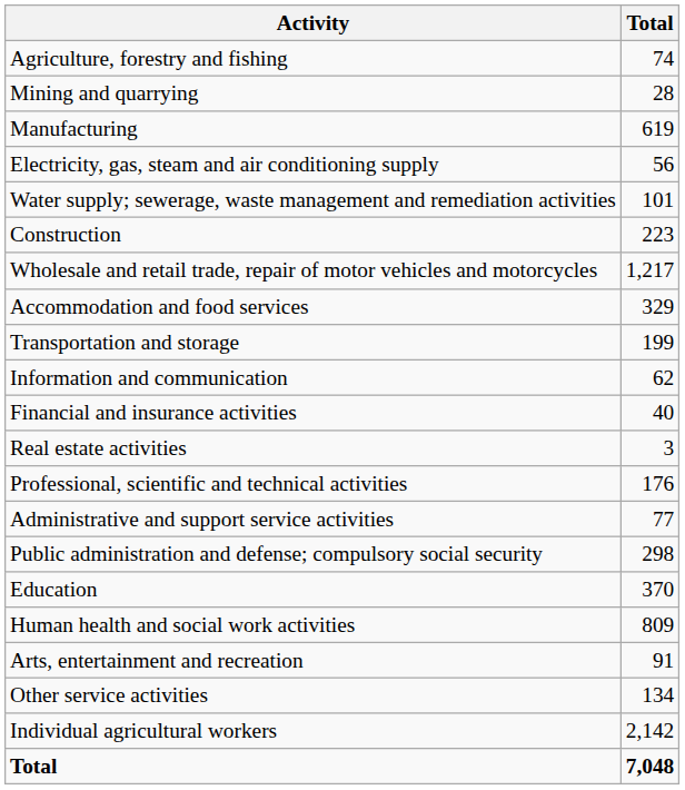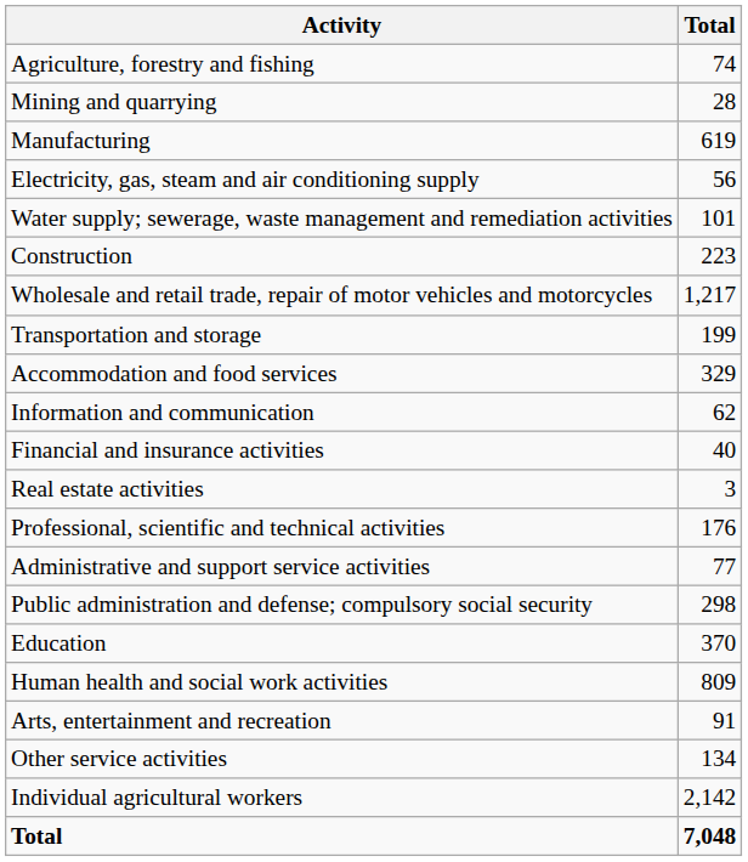rows swapped: Transportation and storage <-> Accommodation and food services
